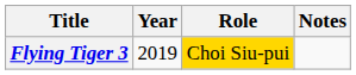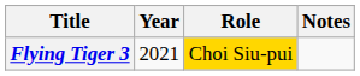Flying Tiger 3 | Year: 2019 -> 2021
